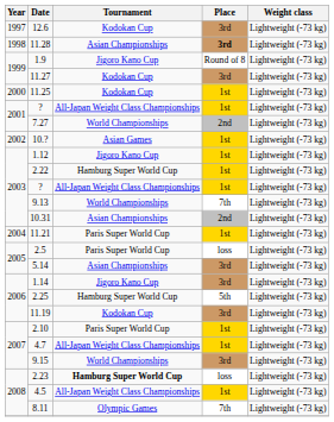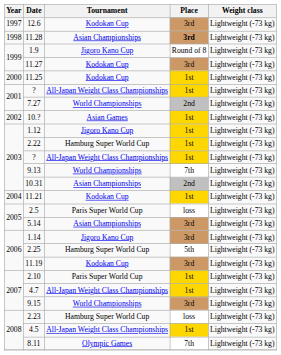11.21 | Tournament: Paris Super World Cup -> Kodokan Cup
2.23 | Tournament: bold -> normal
